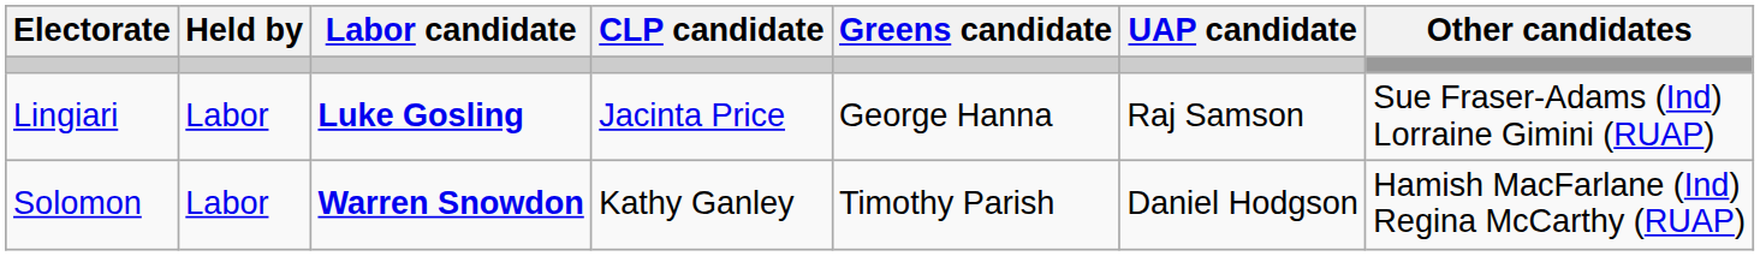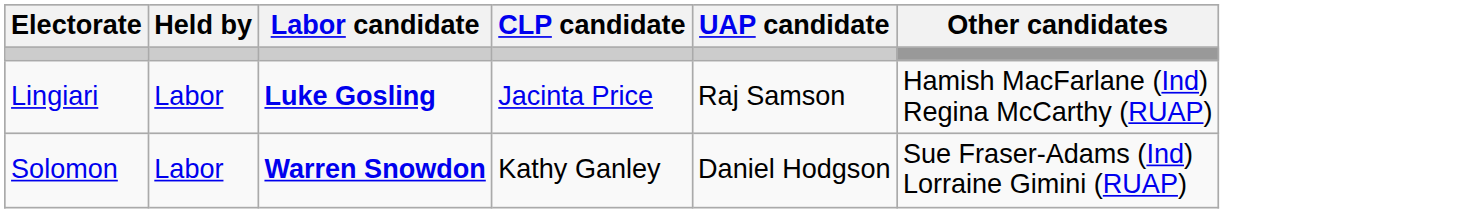- column: Greens candidate | George Hanna | Timothy Parish
Lingiari | Other candidates: Sue Fraser-Adams (Ind) Lorraine Gimini (RUAP) -> Hamish MacFarlane (Ind) Regina McCarthy (RUAP)
Solomon | Other candidates: Hamish MacFarlane (Ind) Regina McCarthy (RUAP) -> Sue Fraser-Adams (Ind) Lorraine Gimini (RUAP)
